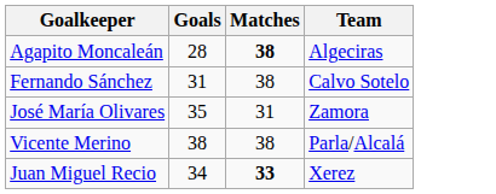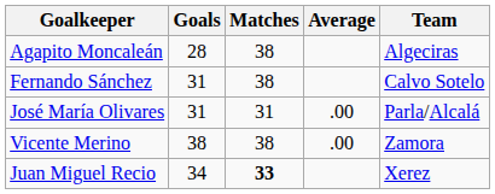+ column: Average | .00 | .00
Agapito Moncaleán | Matches: bold -> normal
José María Olivares | Goals: 35 -> 31
José María Olivares | Team: Zamora -> Parla/Alcalá
Vicente Merino | Team: Parla/Alcalá -> Zamora
